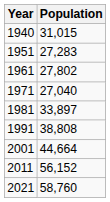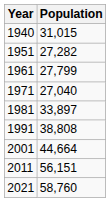1951 | Population: 27,283 -> 27,282
1961 | Population: 27,802 -> 27,799
2011 | Population: 56,152 -> 56,151
